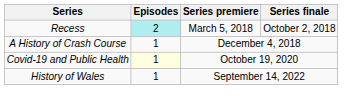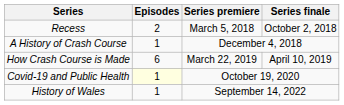Recess | Episodes: paleturquoise background -> no background
+ row: How Crash Course is Made | 6 | March 22, 2019 | April 10, 2019
